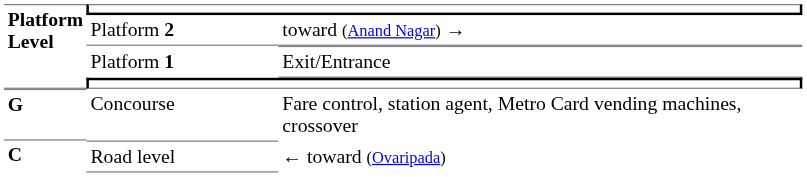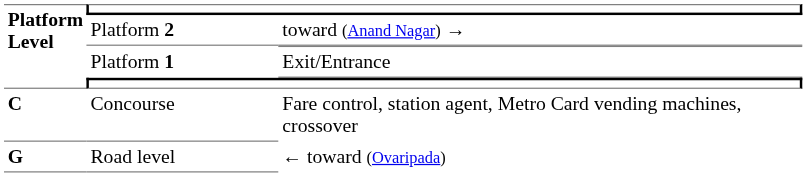Concourse | Platform Level: G -> C
Road level | Platform Level: C -> G
